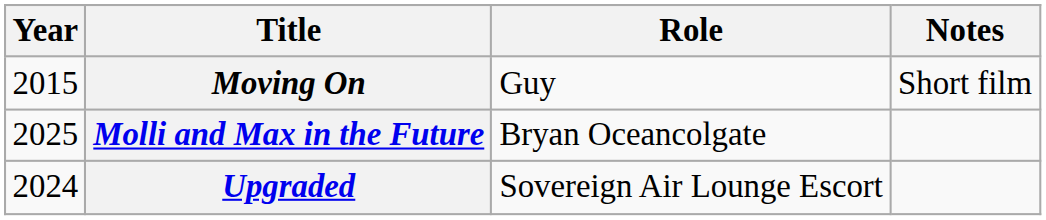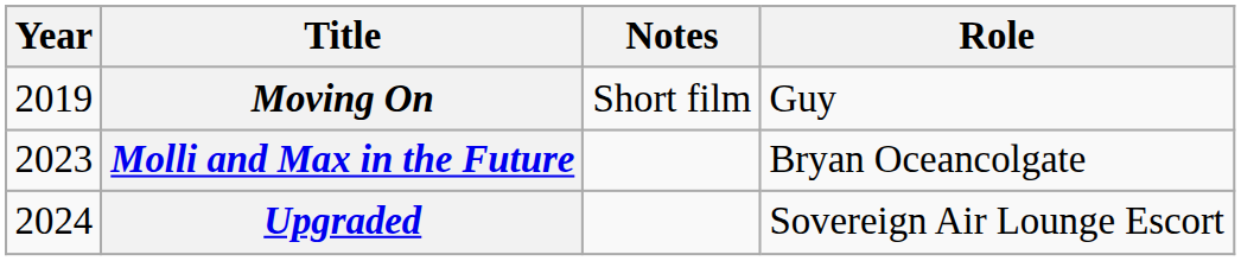columns swapped: Role <-> Notes
Moving On | Year: 2015 -> 2019
Molli and Max in the Future | Year: 2025 -> 2023
